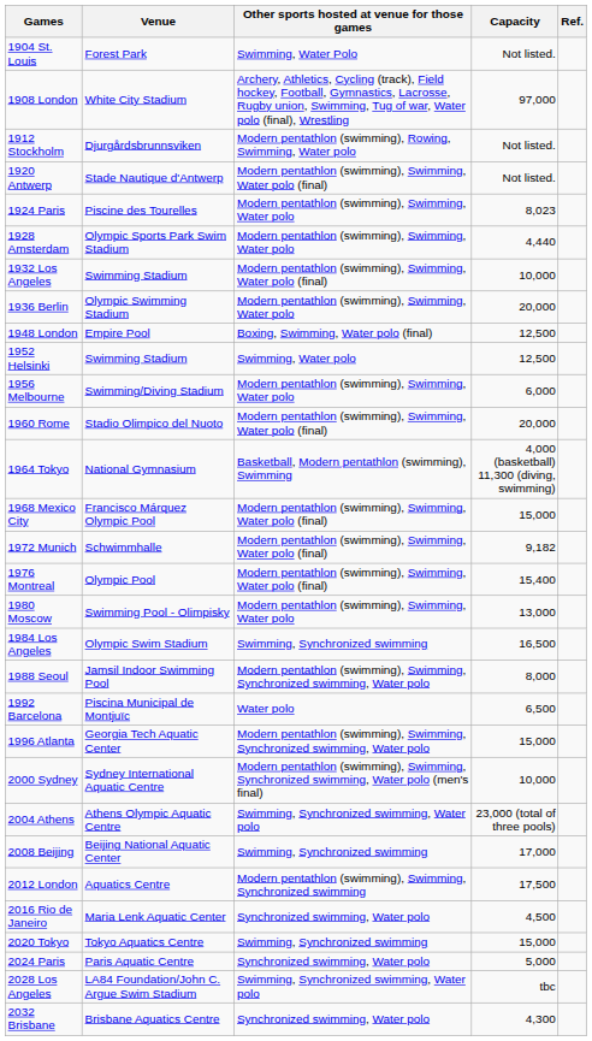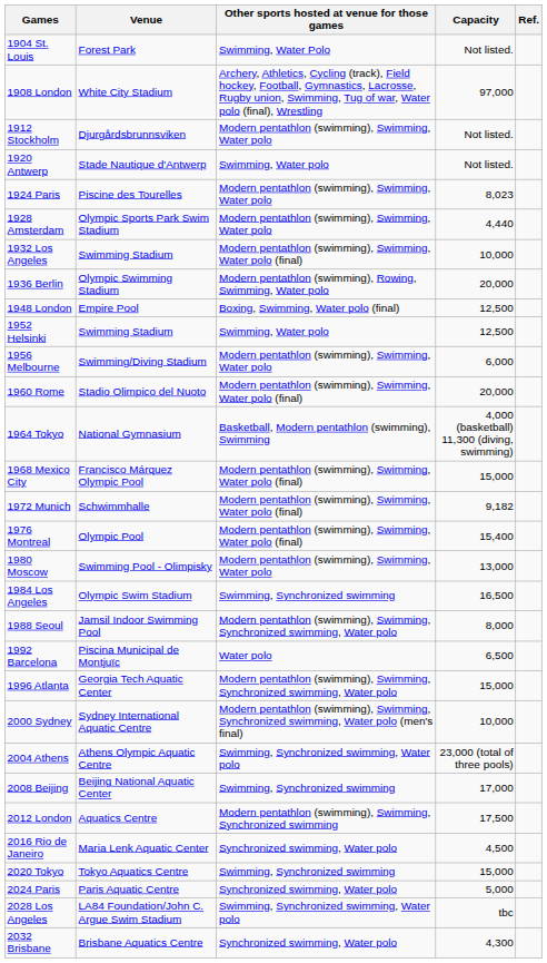1912 Stockholm | Other sports hosted at venue for those games: Modern pentathlon (swimming), Rowing, Swimming, Water polo -> Modern pentathlon (swimming), Swimming, Water polo
1920 Antwerp | Other sports hosted at venue for those games: Modern pentathlon (swimming), Swimming, Water polo (final) -> Swimming, Water polo
1936 Berlin | Other sports hosted at venue for those games: Modern pentathlon (swimming), Swimming, Water polo -> Modern pentathlon (swimming), Rowing, Swimming, Water polo
